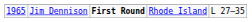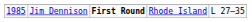Jim Dennison | column 1: 1965 -> 1985
